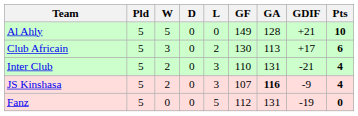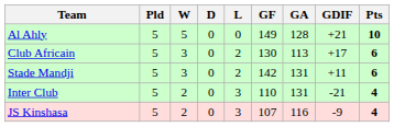+ row: Stade Mandji | 5 | 3 | 0 | 2 | 142 | 131 | +11 | 6
JS Kinshasa | GA: bold -> normal
- row: Fanz | 5 | 0 | 0 | 5 | 112 | 131 | -19 | 0
